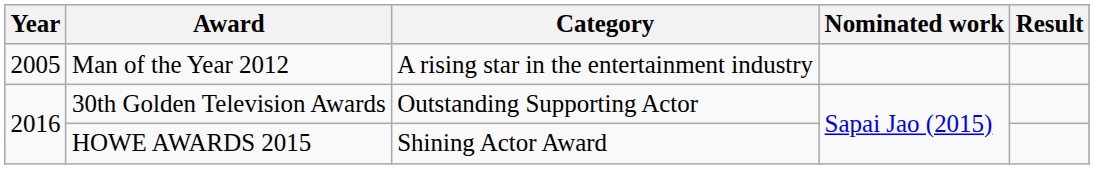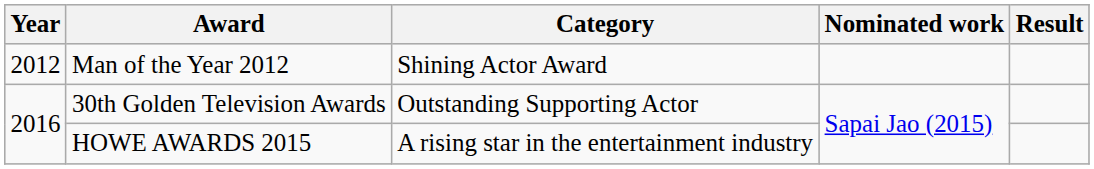Man of the Year 2012 | Year: 2005 -> 2012
Man of the Year 2012 | Category: A rising star in the entertainment industry -> Shining Actor Award
HOWE AWARDS 2015 | Category: Shining Actor Award -> A rising star in the entertainment industry
